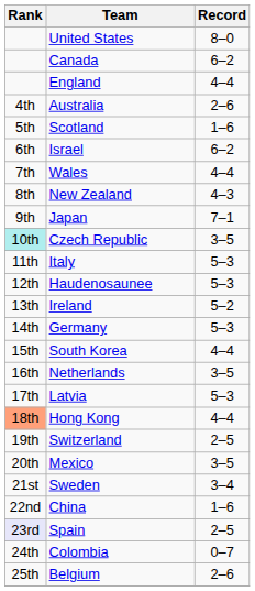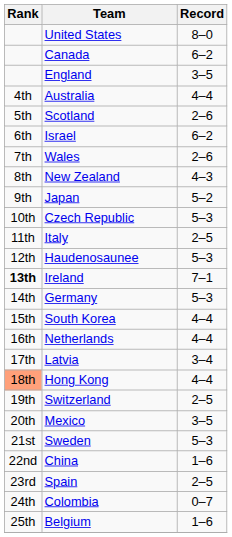England | Record: 4–4 -> 3–5
Australia | Record: 2–6 -> 4–4
Scotland | Record: 1–6 -> 2–6
Wales | Record: 4–4 -> 2–6
Japan | Record: 7–1 -> 5–2
Czech Republic | Rank: paleturquoise background -> no background
Czech Republic | Record: 3–5 -> 5–3
Italy | Record: 5–3 -> 2–5
Ireland | Rank: normal -> bold
Ireland | Record: 5–2 -> 7–1
Netherlands | Record: 3–5 -> 4–4
Latvia | Record: 5–3 -> 3–4
Sweden | Record: 3–4 -> 5–3
Spain | Rank: lavender background -> no background
Belgium | Record: 2–6 -> 1–6
